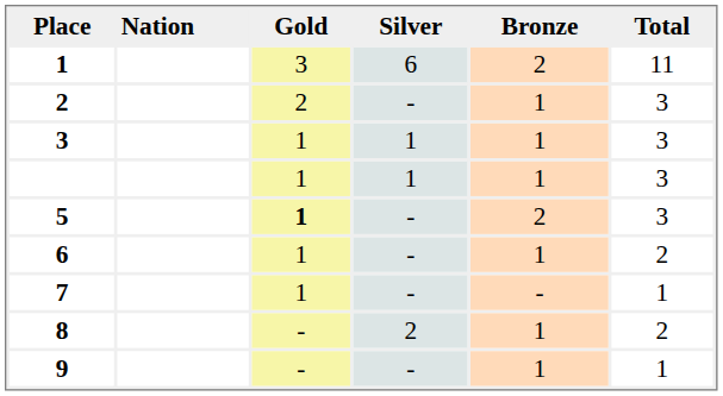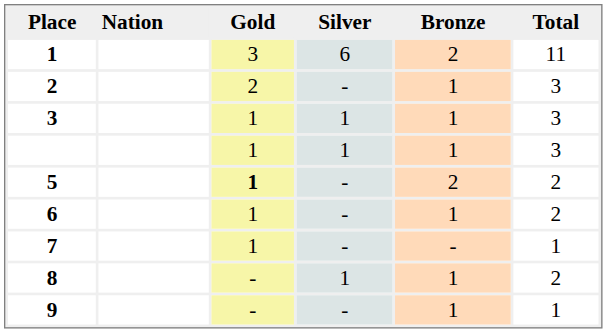5 | Total: 3 -> 2
8 | Silver: 2 -> 1
